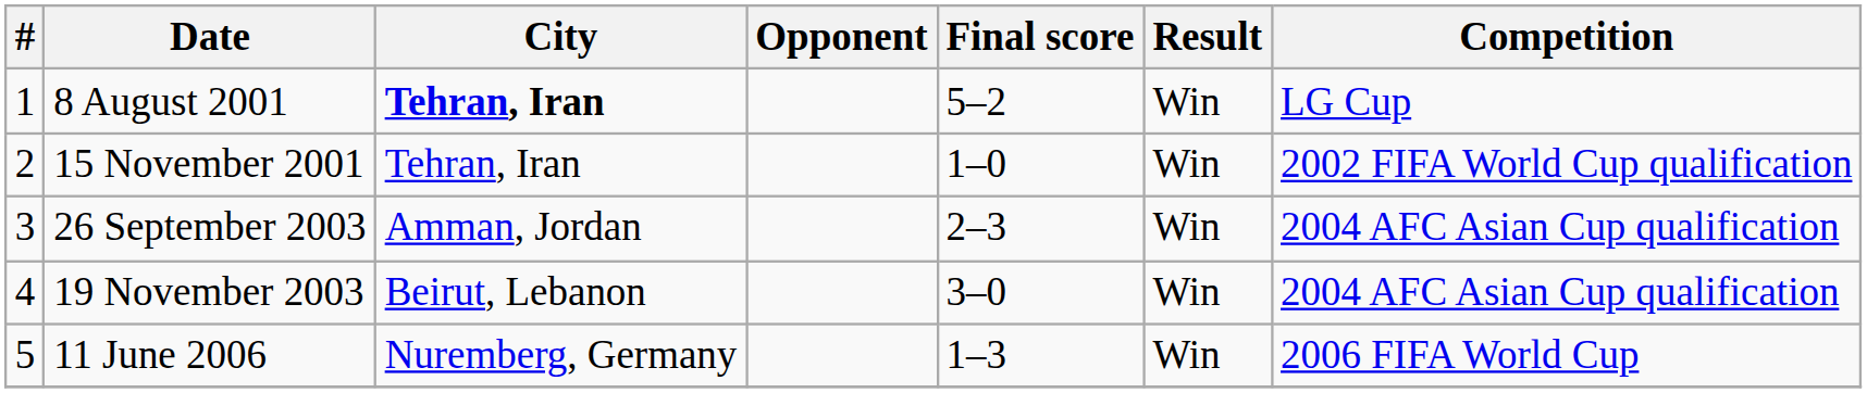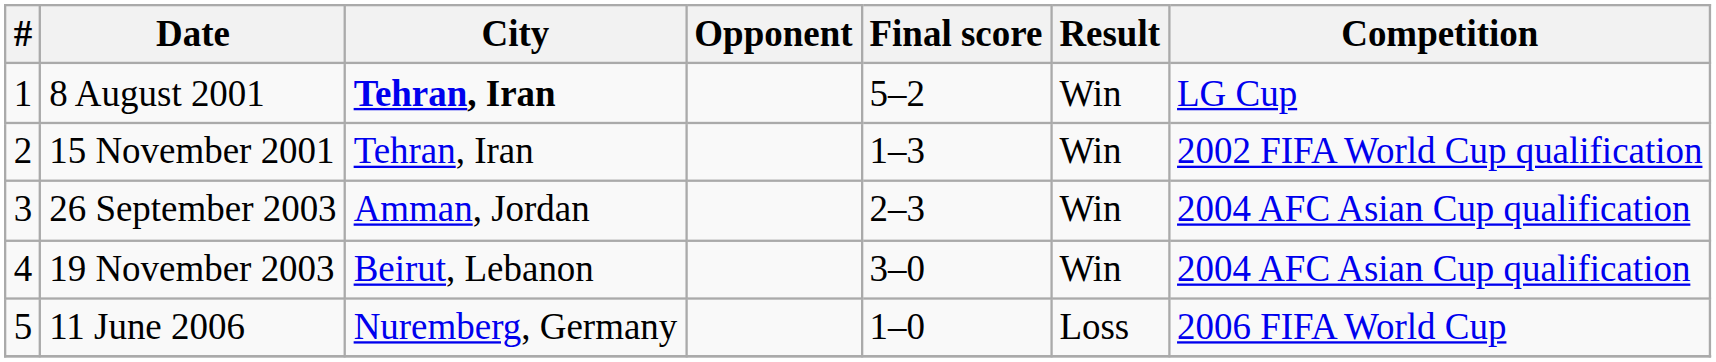15 November 2001 | Final score: 1–0 -> 1–3
11 June 2006 | Final score: 1–3 -> 1–0
11 June 2006 | Result: Win -> Loss
